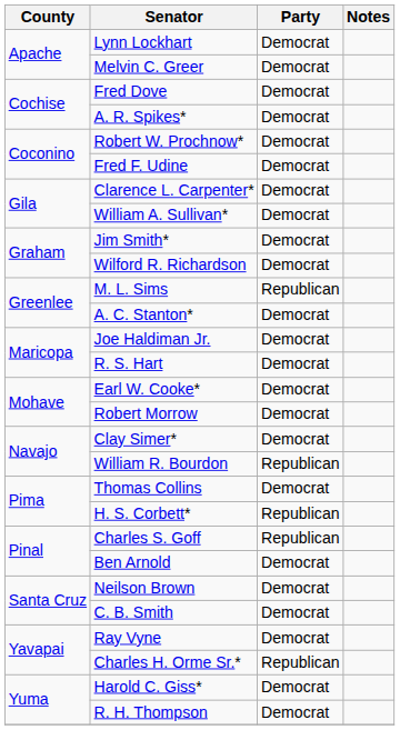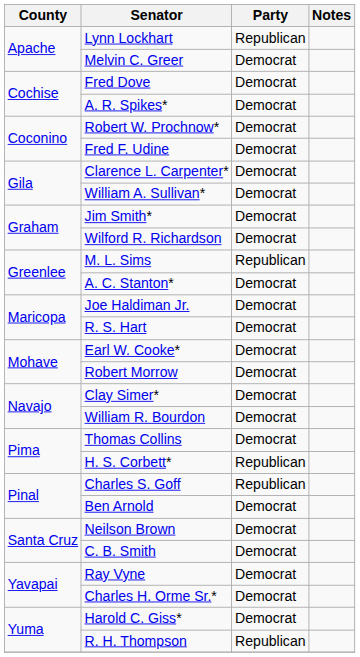Lynn Lockhart | Party: Democrat -> Republican
William R. Bourdon | Party: Republican -> Democrat
Charles H. Orme Sr.* | Party: Republican -> Democrat
R. H. Thompson | Party: Democrat -> Republican
